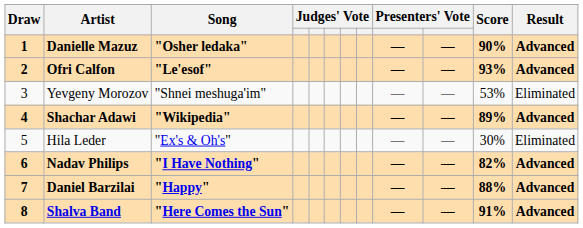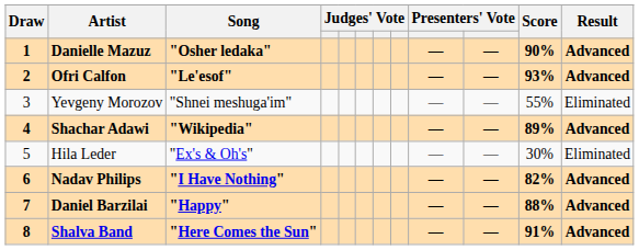Yevgeny Morozov | Score: 53% -> 55%
